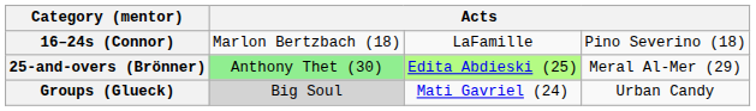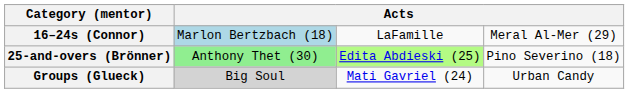16–24s (Connor) | column 2: no background -> lightblue background
16–24s (Connor) | column 4: Pino Severino (18) -> Meral Al-Mer (29)
25-and-overs (Brönner) | column 4: Meral Al-Mer (29) -> Pino Severino (18)
